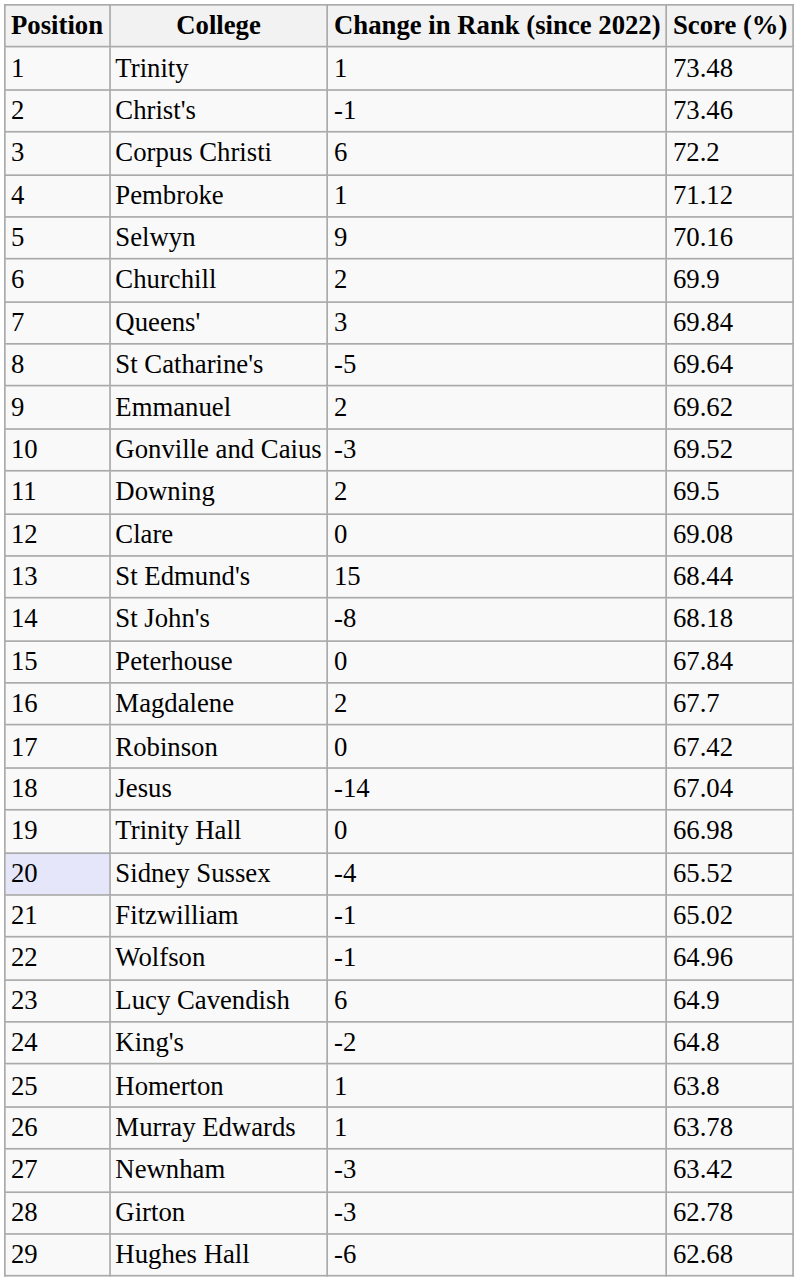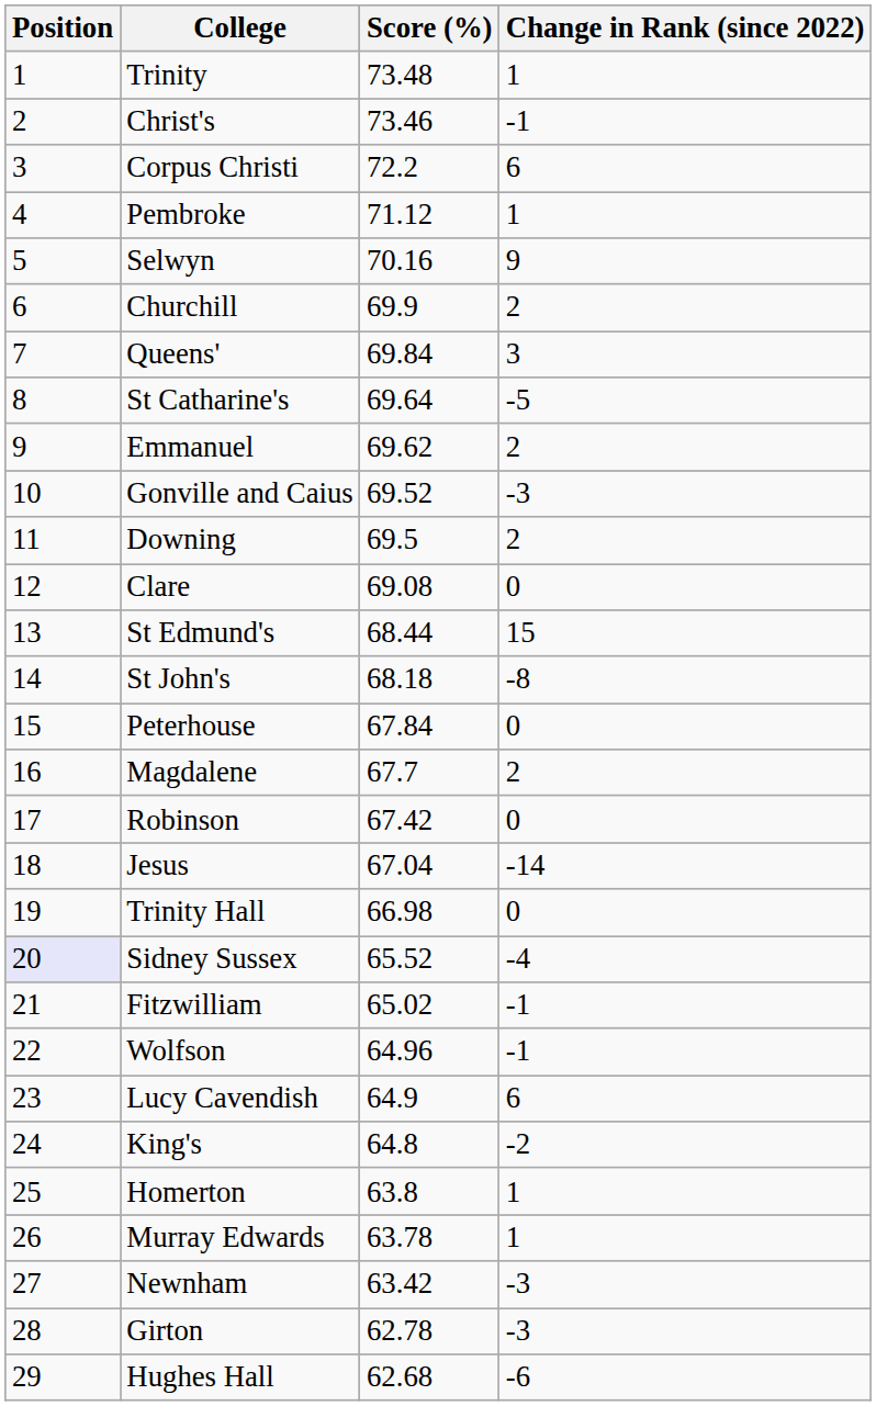columns swapped: Score (%) <-> Change in Rank (since 2022)
